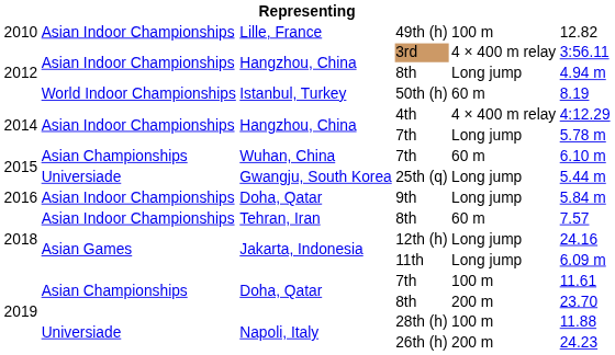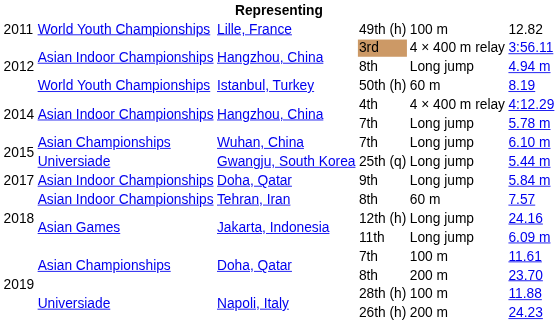49th (h) | column 1: 2010 -> 2011
49th (h) | column 2: Asian Indoor Championships -> World Youth Championships
50th (h) | column 2: World Indoor Championships -> World Youth Championships
Wuhan, China / 7th | column 5: 60 m -> Long jump
9th | column 1: 2016 -> 2017
